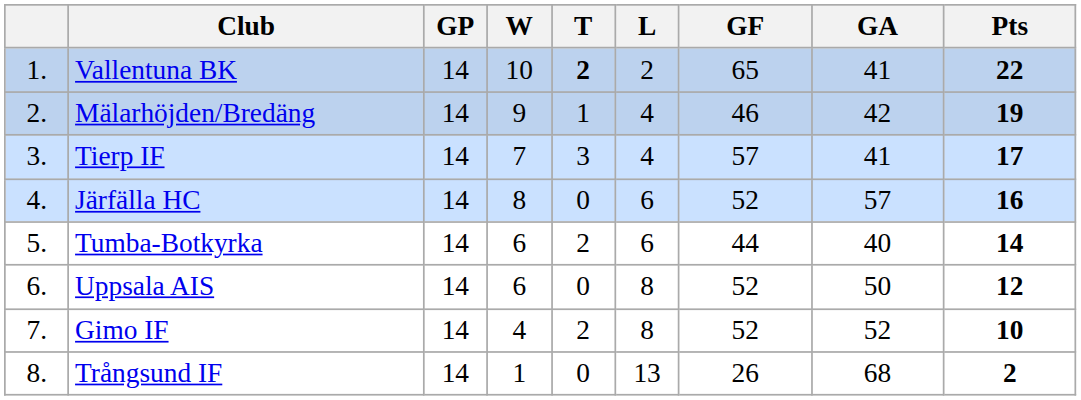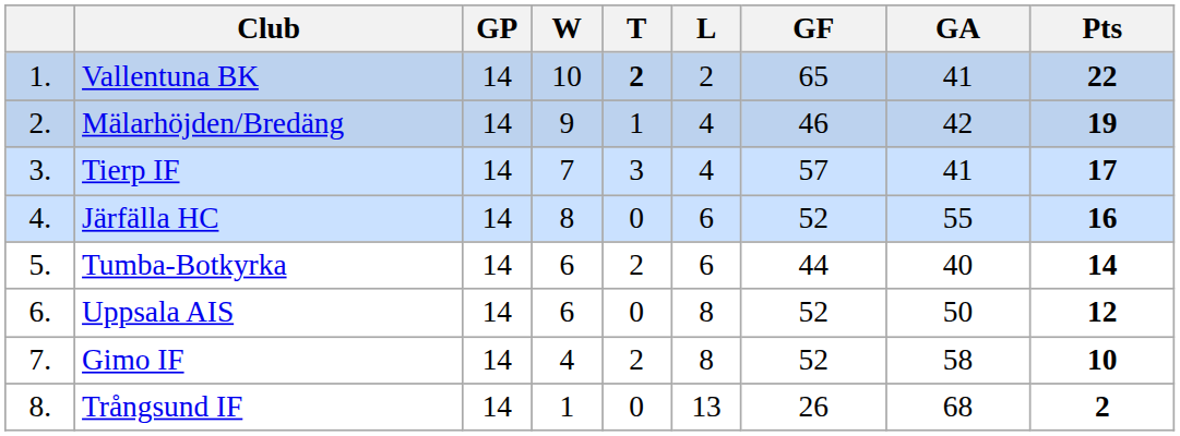Järfälla HC | GA: 57 -> 55
Gimo IF | GA: 52 -> 58
